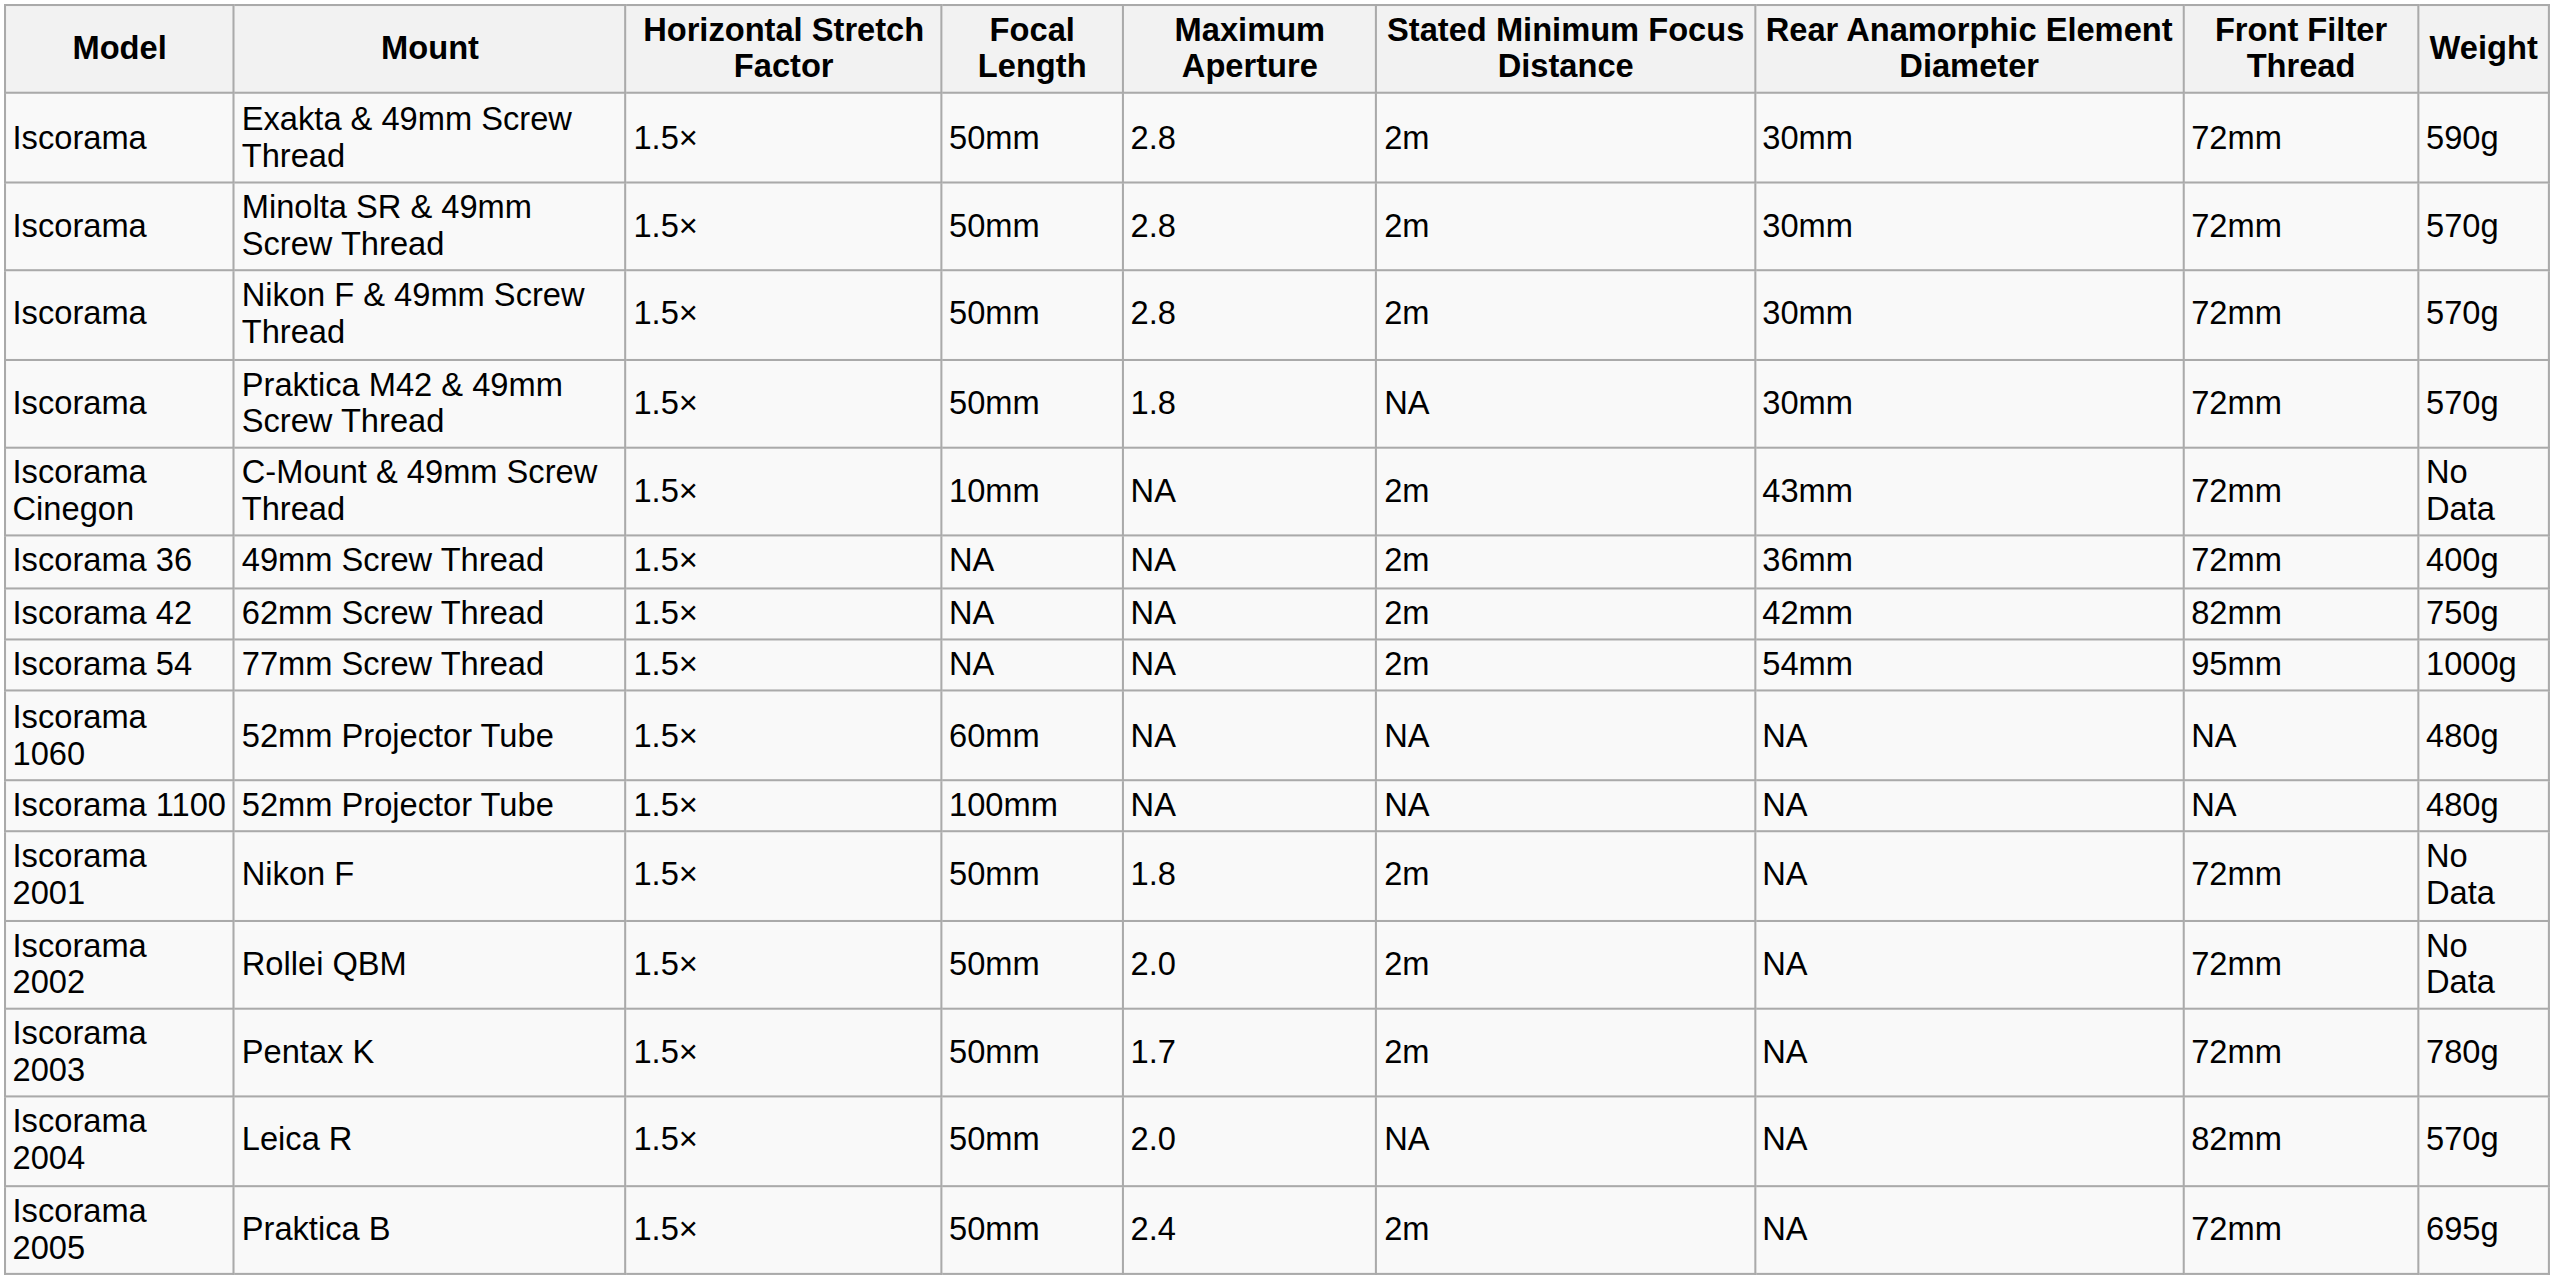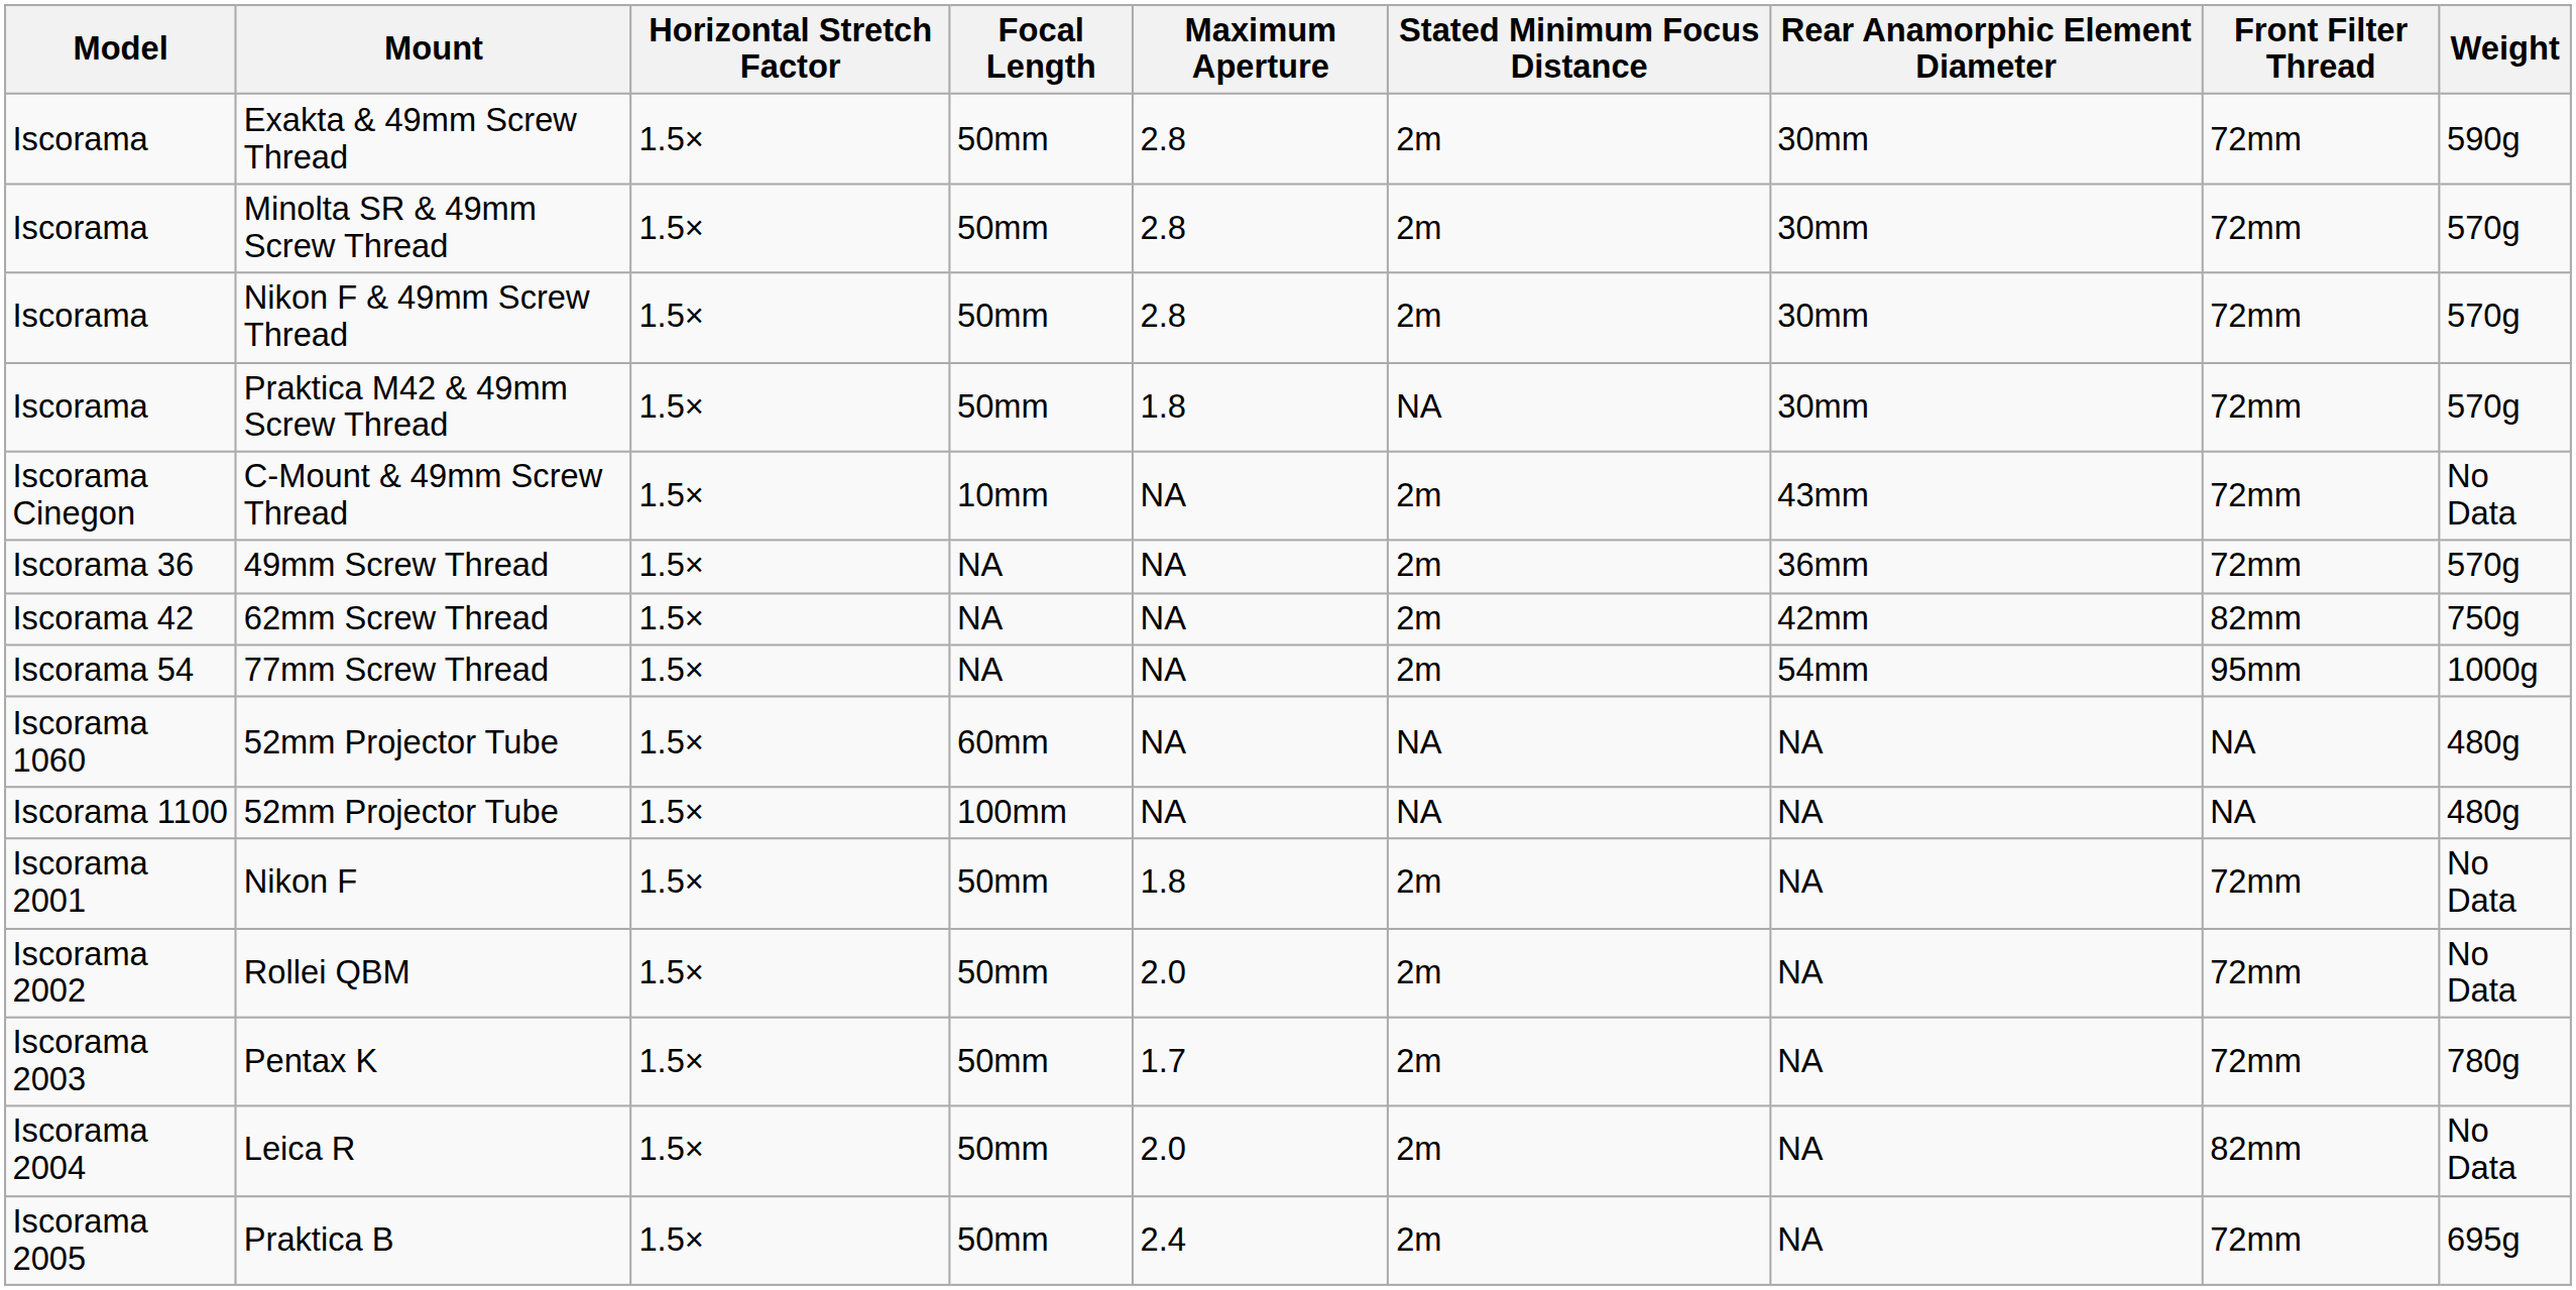49mm Screw Thread | Weight: 400g -> 570g
Leica R | Stated Minimum Focus Distance: NA -> 2m
Leica R | Weight: 570g -> No Data
